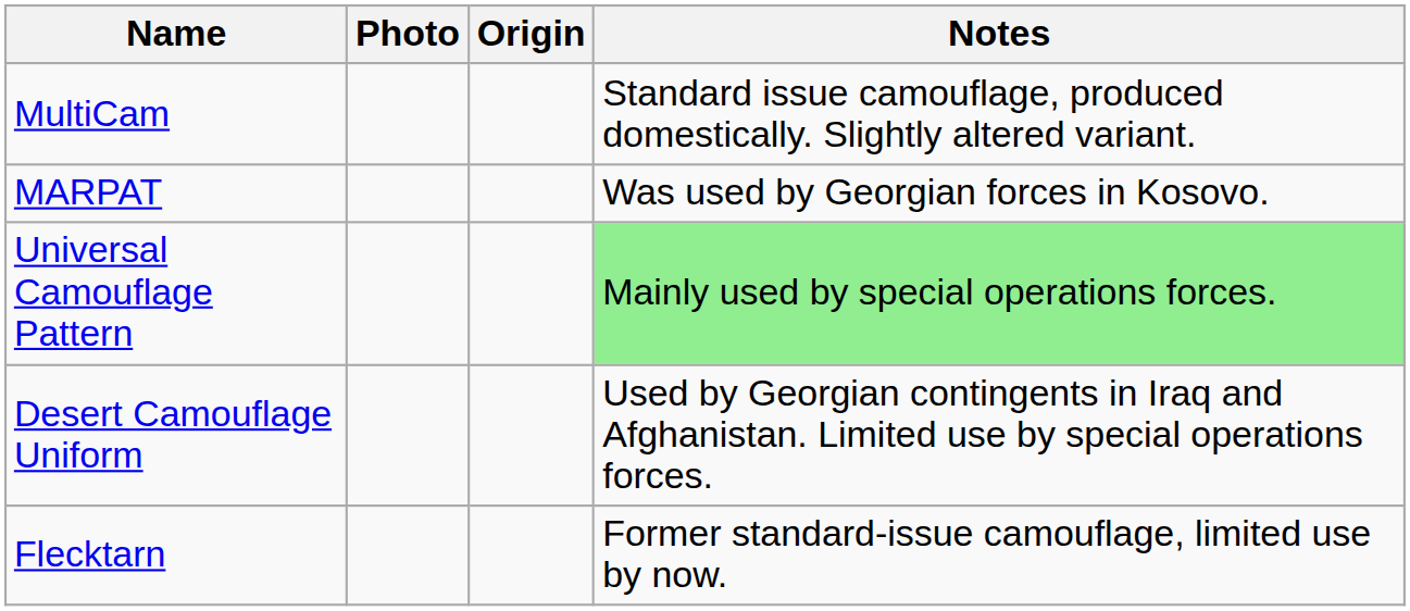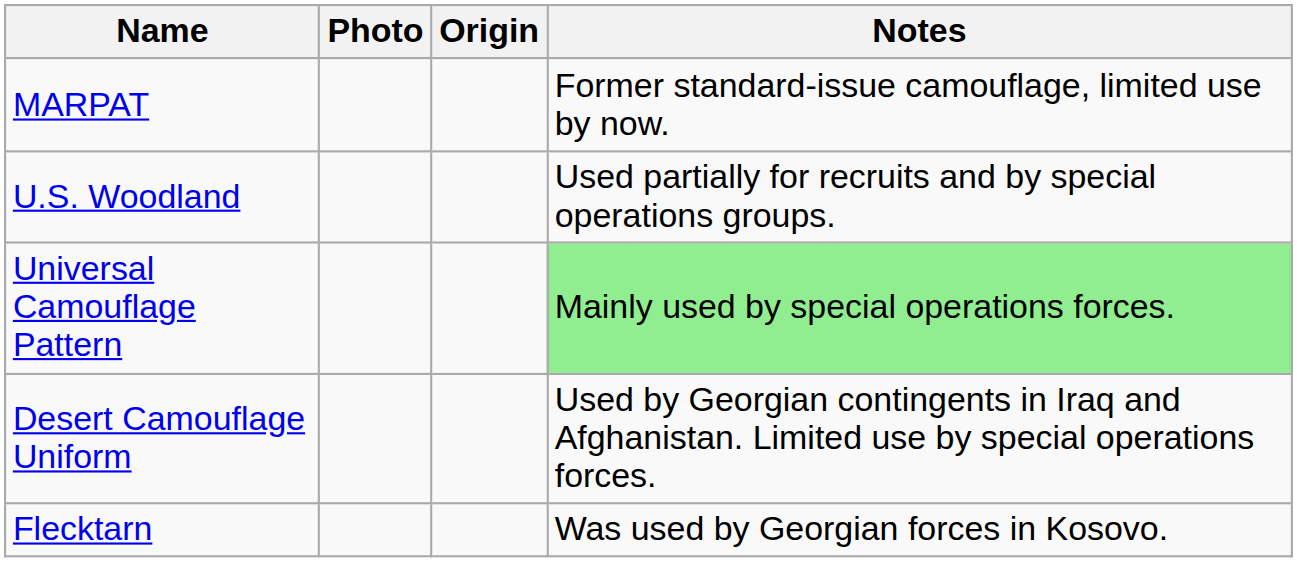- row: MultiCam | Standard issue camouflage, produced domestically. Slightly altered variant.
MARPAT | Notes: Was used by Georgian forces in Kosovo. -> Former standard-issue camouflage, limited use by now.
+ row: U.S. Woodland | Used partially for recruits and by special operations groups.
Flecktarn | Notes: Former standard-issue camouflage, limited use by now. -> Was used by Georgian forces in Kosovo.
